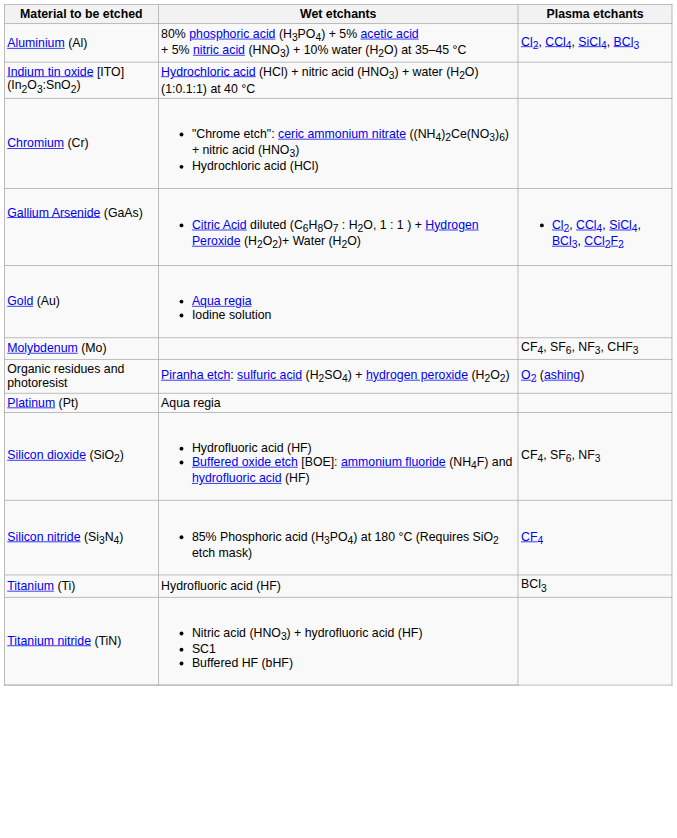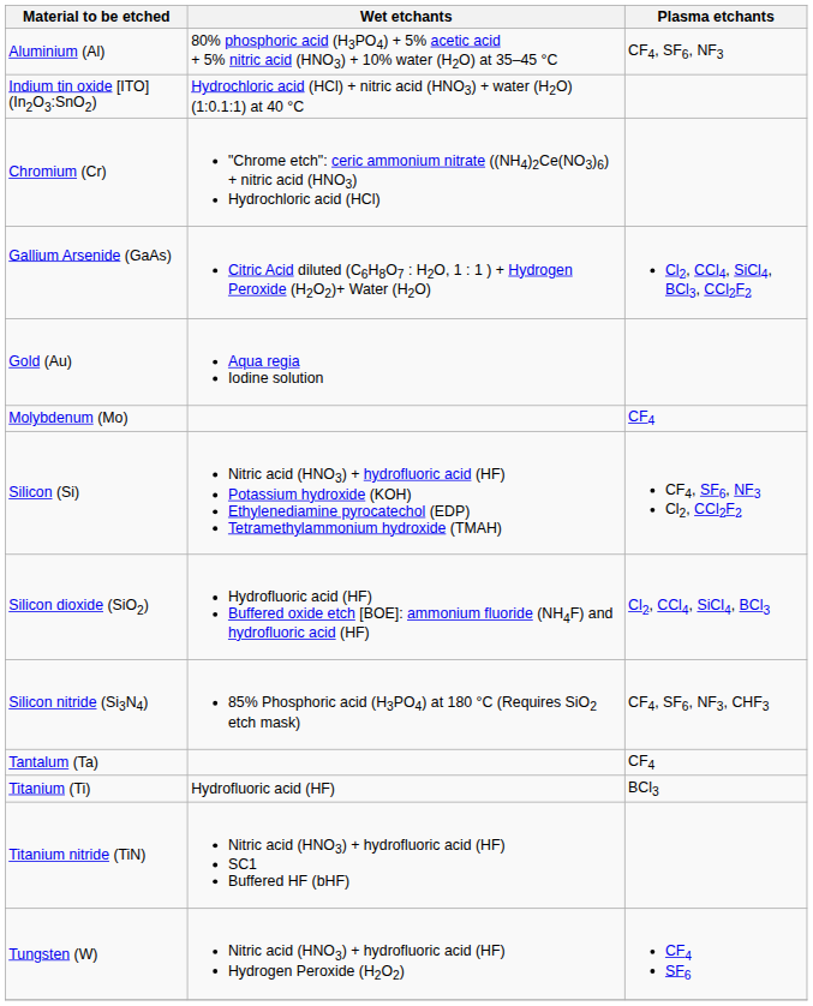Aluminium (Al) | Plasma etchants: Cl2, CCl4, SiCl4, BCl3 -> CF4, SF6, NF3
Molybdenum (Mo) | Plasma etchants: CF4, SF6, NF3, CHF3 -> CF4
- row: Organic residues and photoresist | Piranha etch: sulfuric acid (H2SO4) + hydrogen peroxide (H2O2) | O2 (ashing)
- row: Platinum (Pt) | Aqua regia
+ row: Silicon (Si) | Nitric acid (HNO3) + hydrofluoric acid (HF) Potassium hydroxide (KOH) Ethylenediamine pyrocatechol (EDP) Tetramethylammonium hydroxide (TMAH) | CF4, SF6, NF3 Cl2, CCl2F2
Silicon dioxide (SiO2) | Plasma etchants: CF4, SF6, NF3 -> Cl2, CCl4, SiCl4, BCl3
Silicon nitride (Si3N4) | Plasma etchants: CF4 -> CF4, SF6, NF3, CHF3
+ row: Tantalum (Ta) | CF4
+ row: Tungsten (W) | Nitric acid (HNO3) + hydrofluoric acid (HF) Hydrogen Peroxide (H2O2) | CF4 SF6
